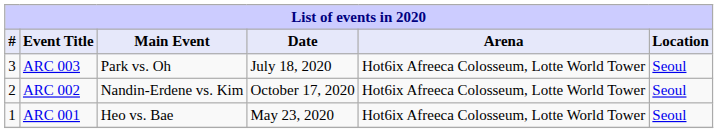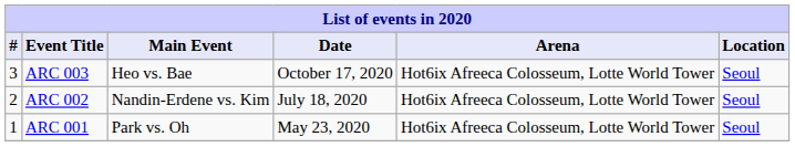ARC 003 | Main Event: Park vs. Oh -> Heo vs. Bae
ARC 003 | Date: July 18, 2020 -> October 17, 2020
ARC 002 | Date: October 17, 2020 -> July 18, 2020
ARC 001 | Main Event: Heo vs. Bae -> Park vs. Oh
